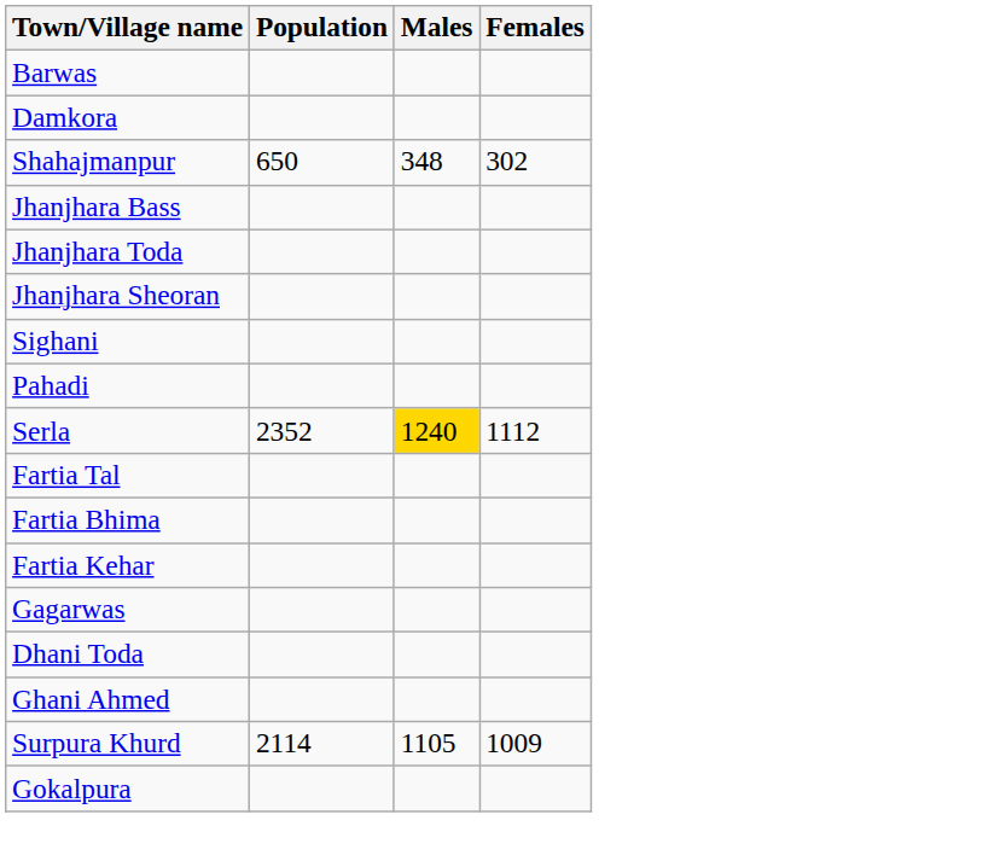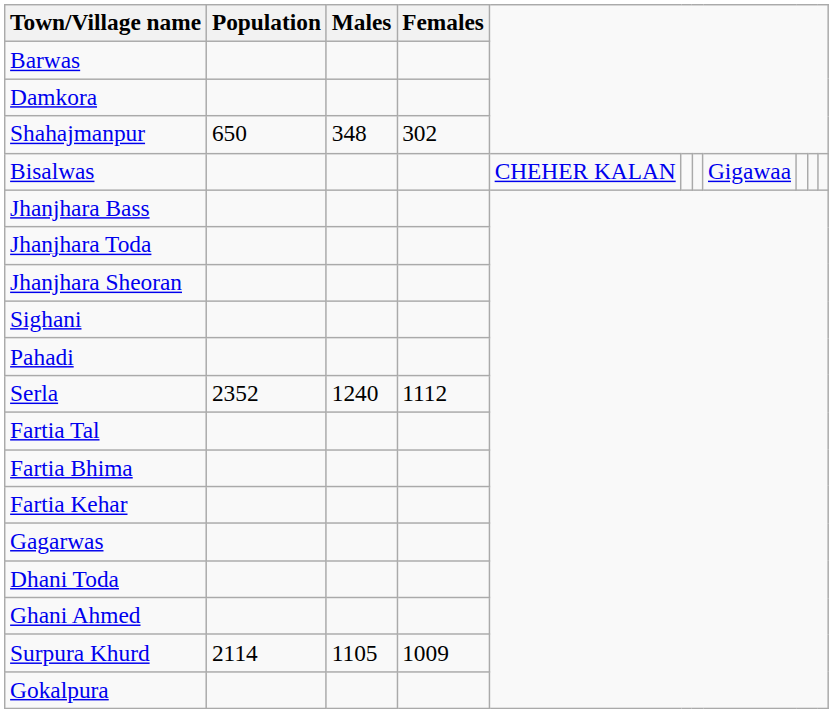+ row: Bisalwas | CHEHER KALAN | Gigawaa
Serla | Males: gold background -> no background
